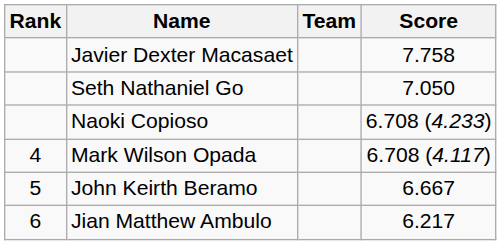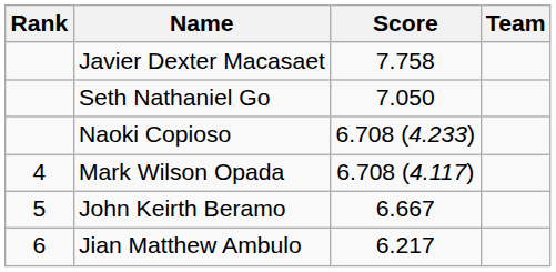columns swapped: Team <-> Score
